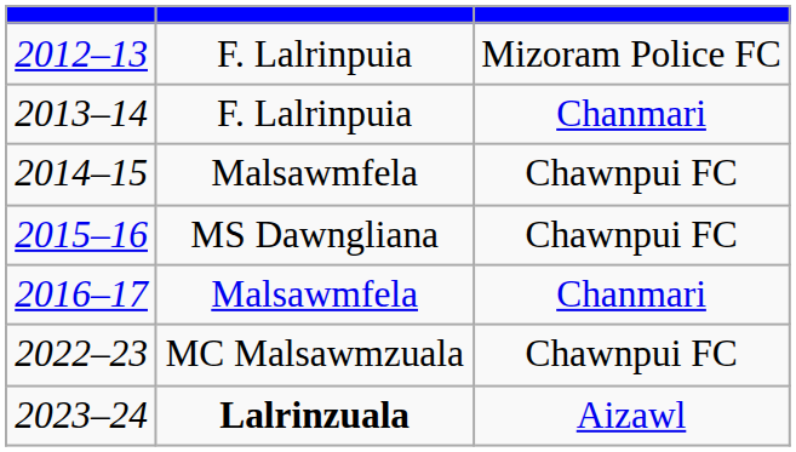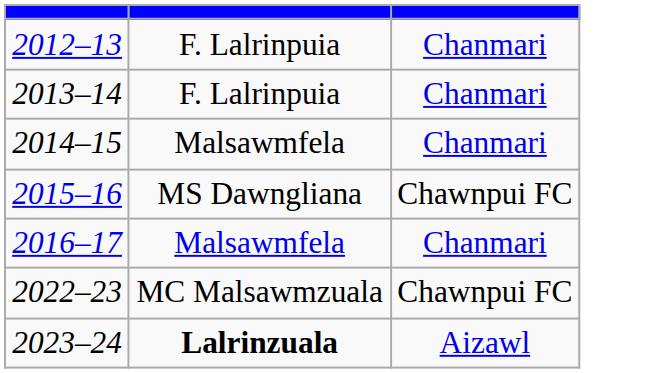2012–13 | column 3: Mizoram Police FC -> Chanmari
2014–15 | column 3: Chawnpui FC -> Chanmari
